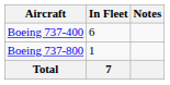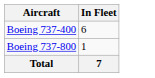- column: Notes
